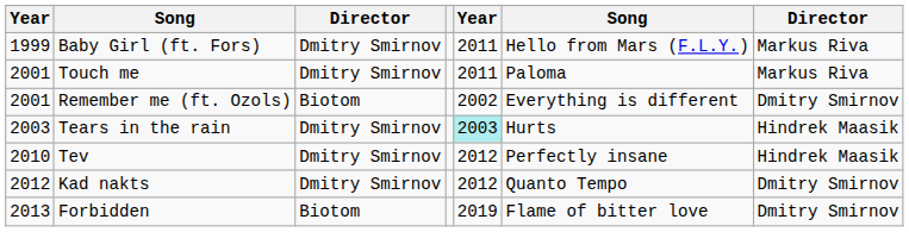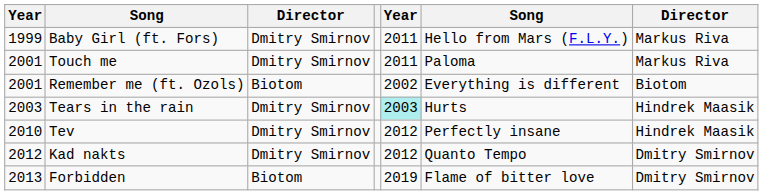Remember me (ft. Ozols) | column 7: Dmitry Smirnov -> Biotom
